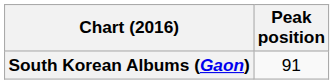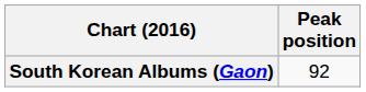South Korean Albums (Gaon) | Peak position: 91 -> 92
